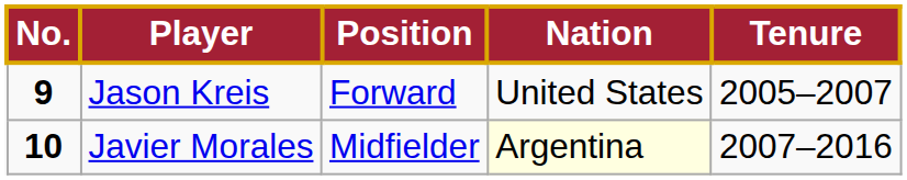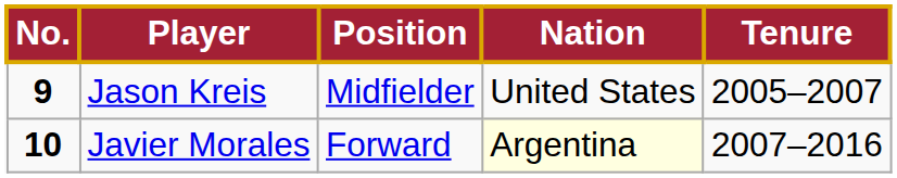Jason Kreis | Position: Forward -> Midfielder
Javier Morales | Position: Midfielder -> Forward
